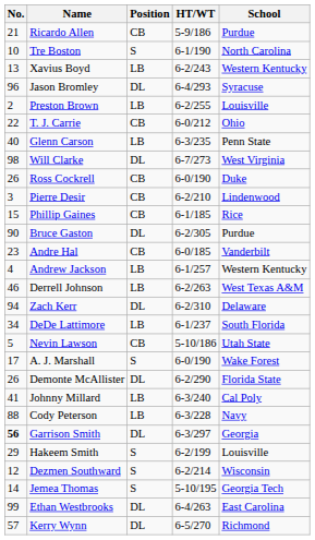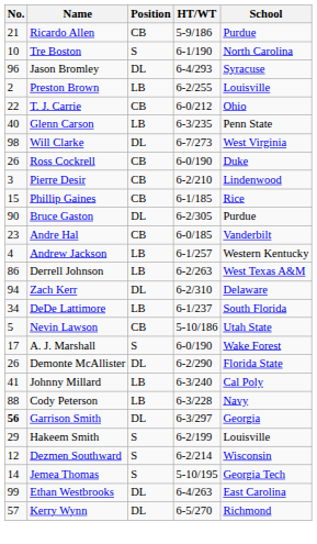- row: 13 | Xavius Boyd | LB | 6-2/243 | Western Kentucky
Derrell Johnson | No.: 46 -> 86
